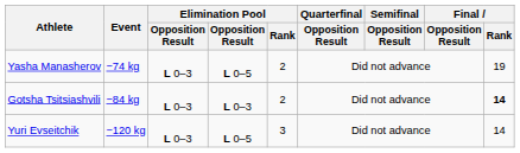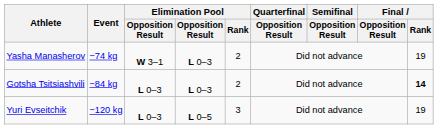Yasha Manasherov | column 3: L 0–3 -> W 3–1
Yasha Manasherov | column 4: L 0–5 -> L 0–3
Yuri Evseitchik | Final / Rank: 14 -> 19
